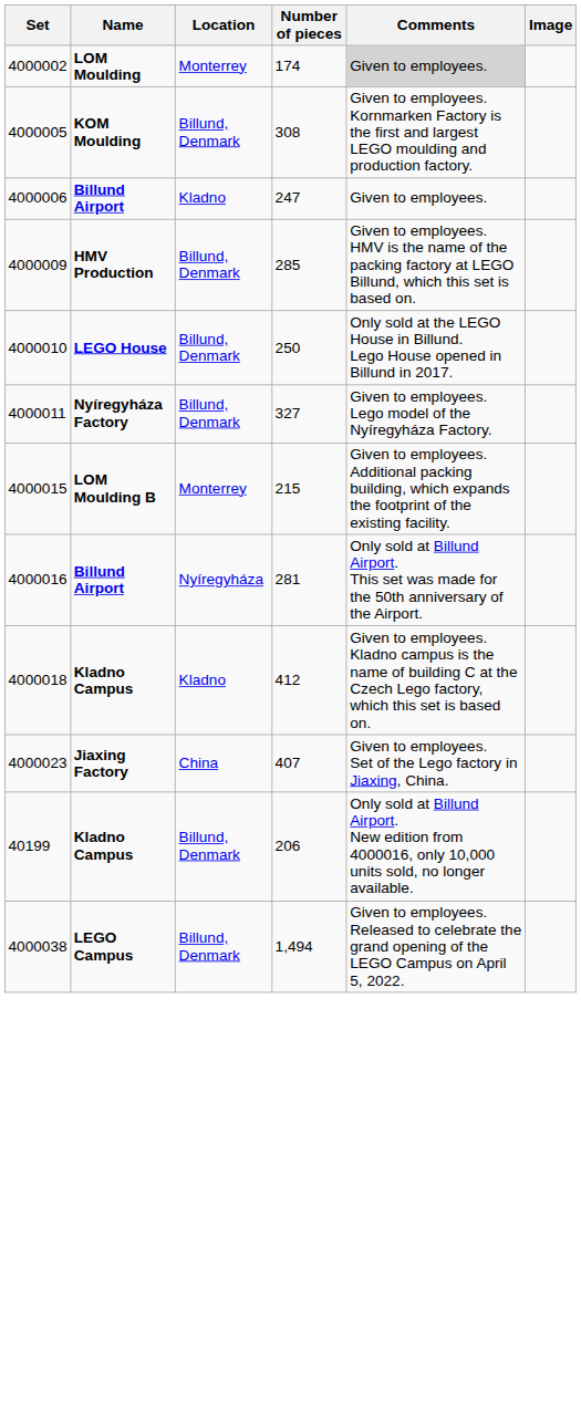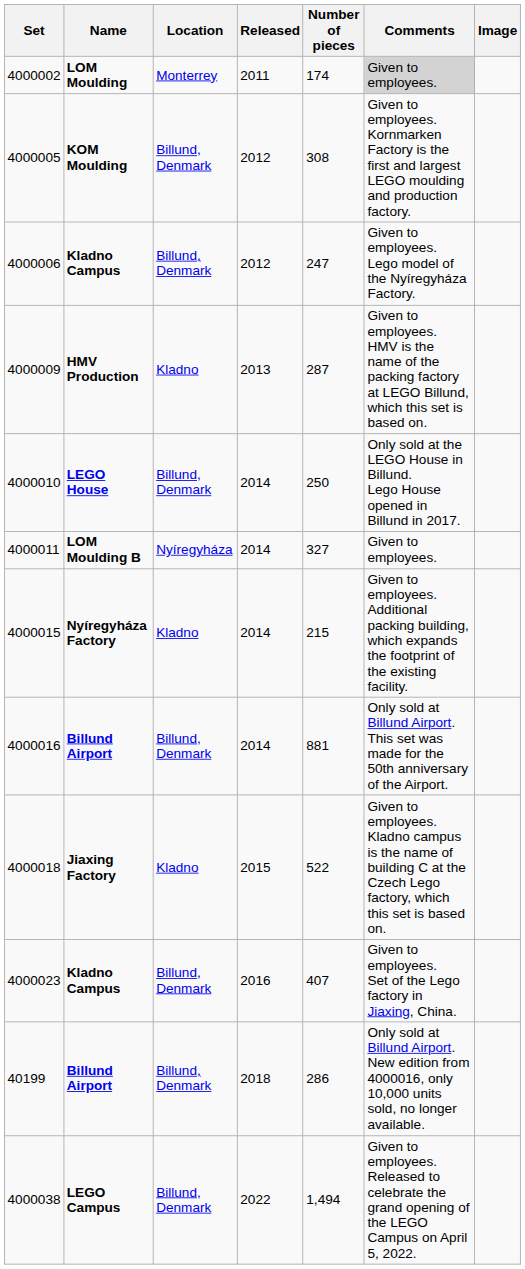+ column: Released | 2011 | 2012 | 2012 | 2013 | 2014 | 2014 | 2014 | 2014 | 2015 | 2016 | 2018 | 2022
4000006 | Name: Billund Airport -> Kladno Campus
4000006 | Location: Kladno -> Billund, Denmark
4000006 | Comments: Given to employees. -> Given to employees. Lego model of the Nyíregyháza Factory.
4000009 | Location: Billund, Denmark -> Kladno
4000009 | Number of pieces: 285 -> 287
4000011 | Name: Nyíregyháza Factory -> LOM Moulding B
4000011 | Location: Billund, Denmark -> Nyíregyháza
4000011 | Comments: Given to employees. Lego model of the Nyíregyháza Factory. -> Given to employees.
4000015 | Name: LOM Moulding B -> Nyíregyháza Factory
4000015 | Location: Monterrey -> Kladno
4000016 | Location: Nyíregyháza -> Billund, Denmark
4000016 | Number of pieces: 281 -> 881
4000018 | Name: Kladno Campus -> Jiaxing Factory
4000018 | Number of pieces: 412 -> 522
4000023 | Name: Jiaxing Factory -> Kladno Campus
4000023 | Location: China -> Billund, Denmark
40199 | Name: Kladno Campus -> Billund Airport
40199 | Number of pieces: 206 -> 286
